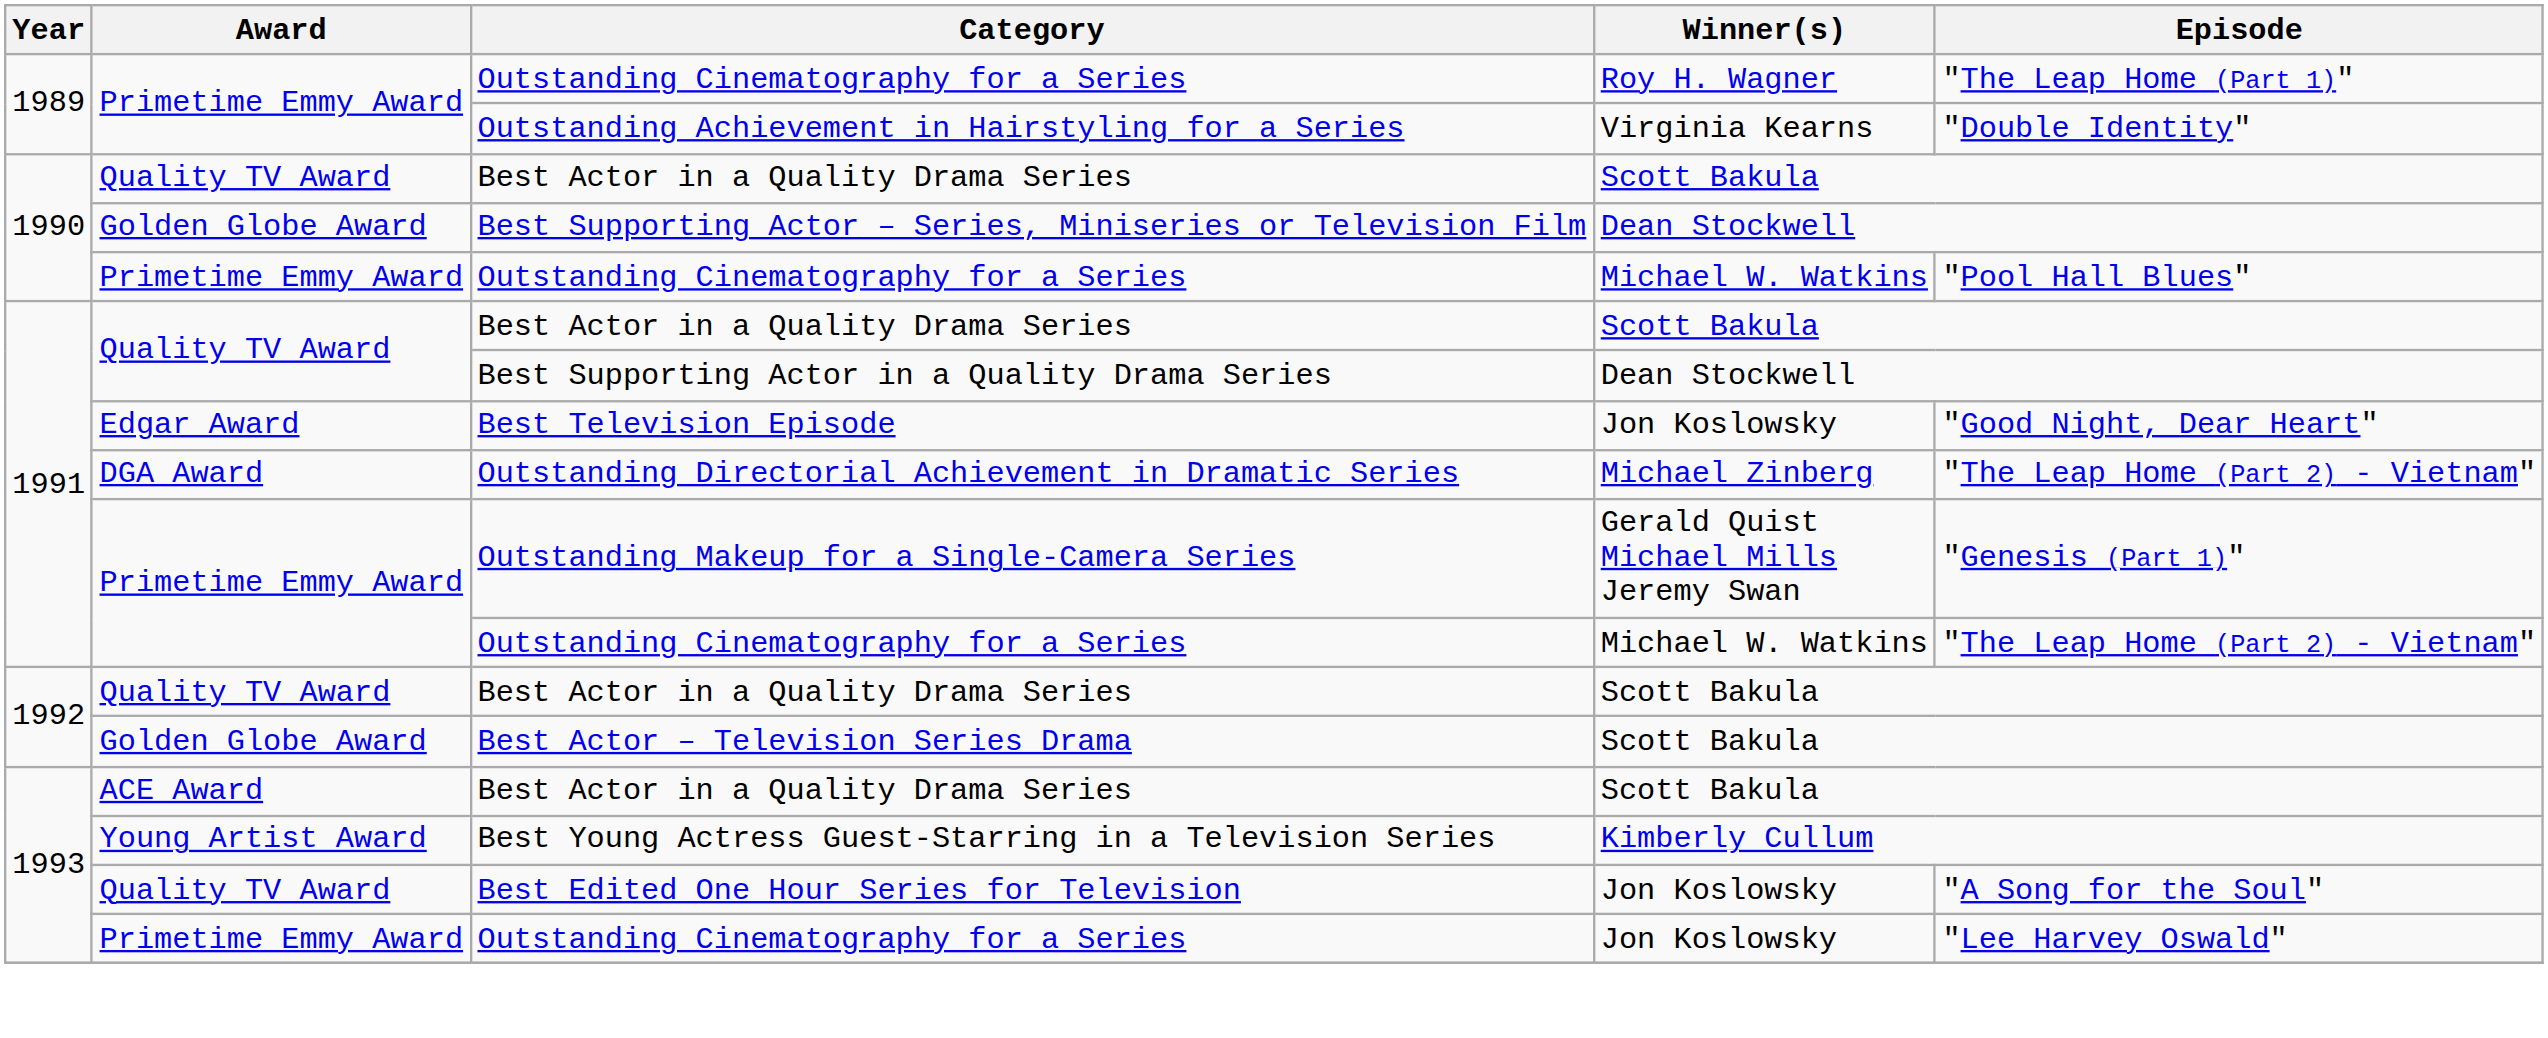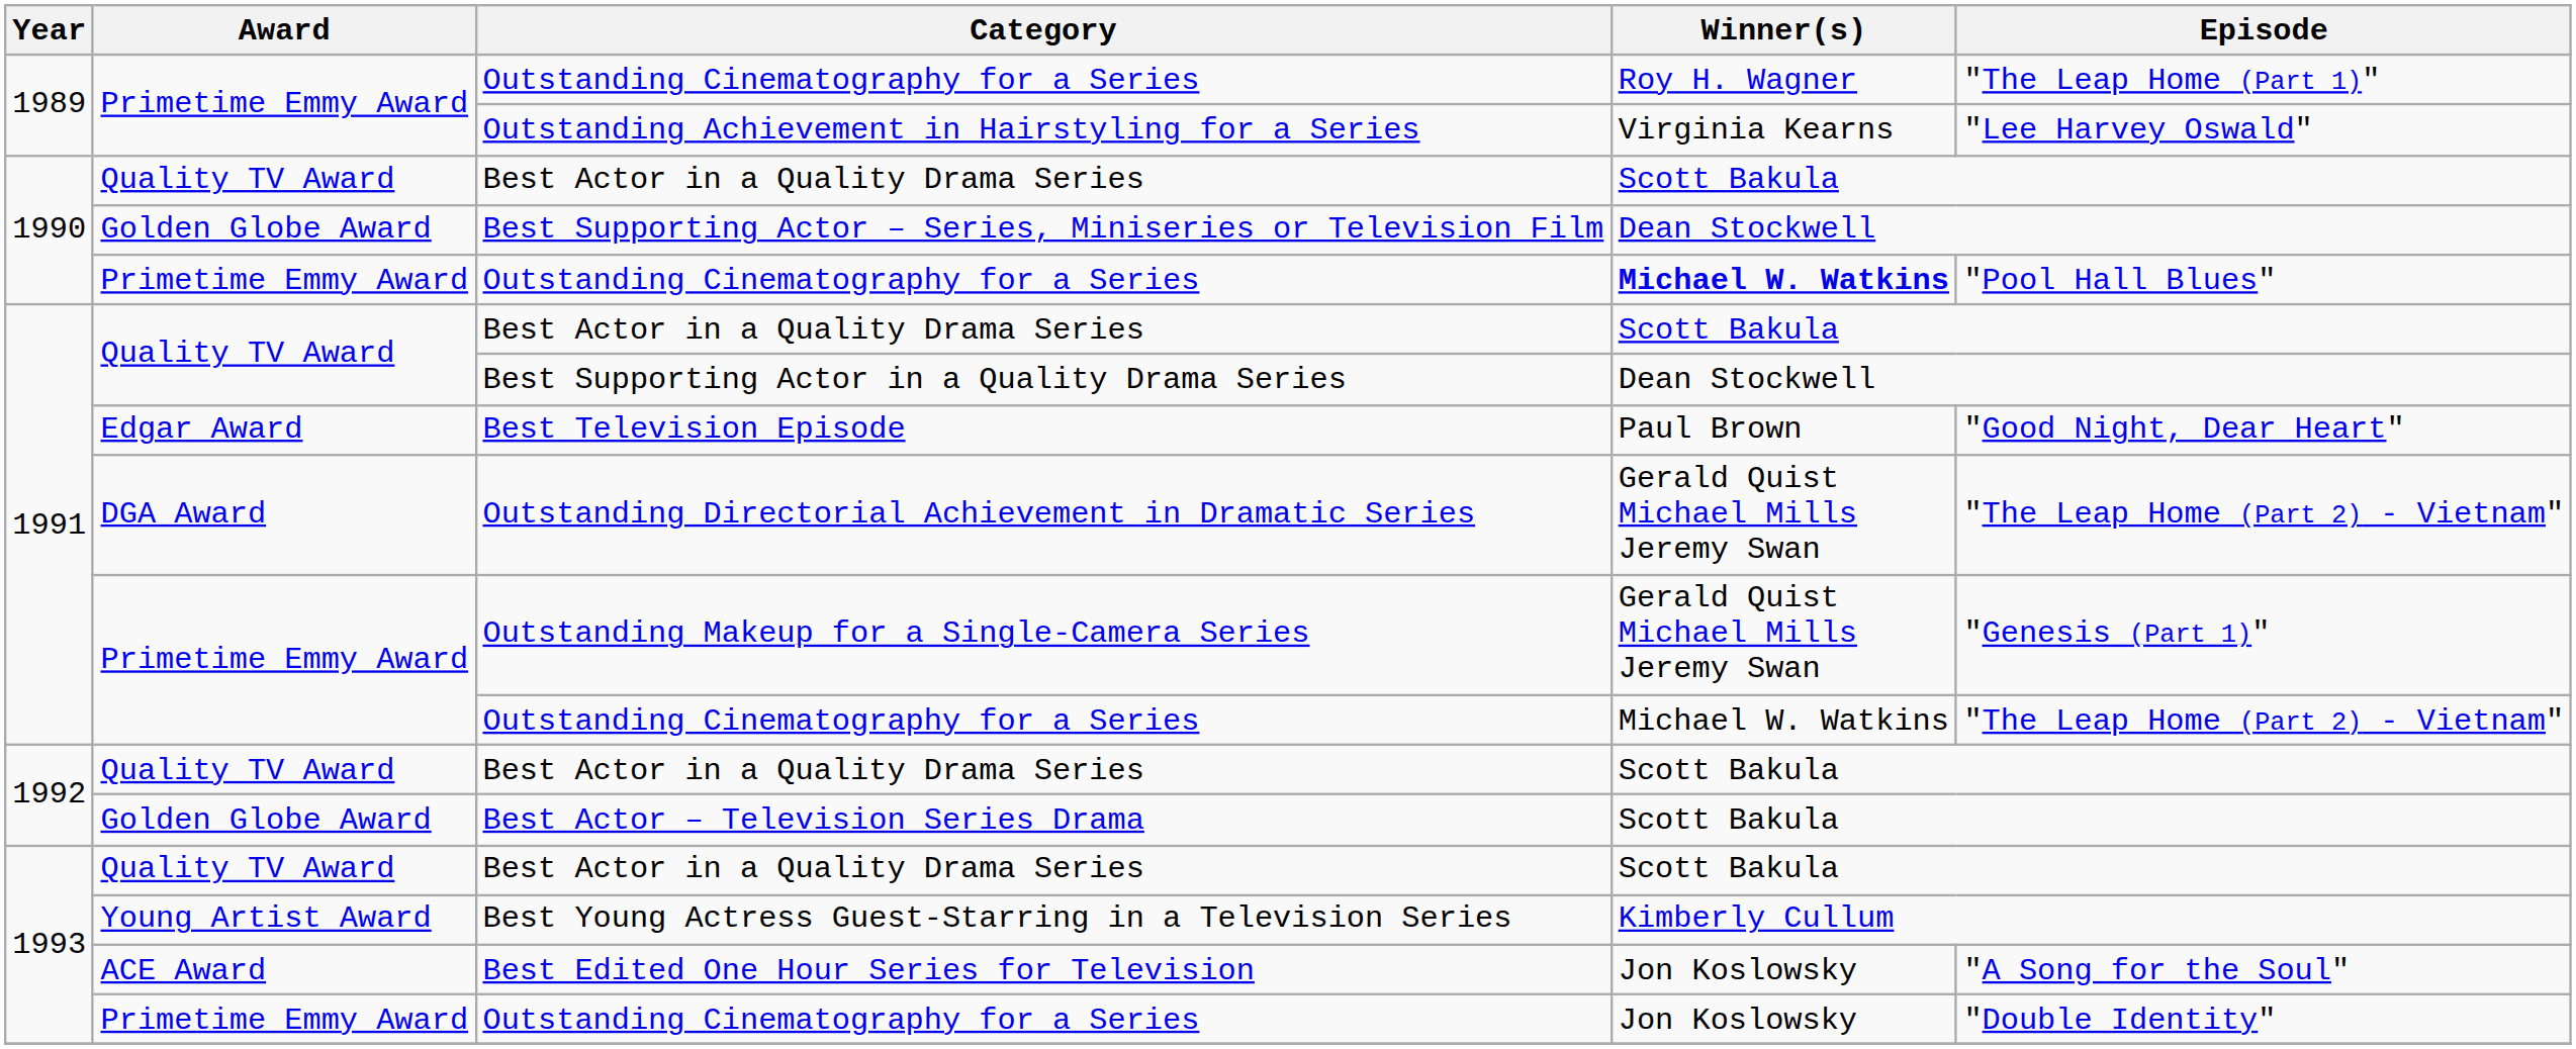Outstanding Achievement in Hairstyling for a Series | Episode: "Double Identity" -> "Lee Harvey Oswald"
1990 / Outstanding Cinematography for a Series | Winner(s): normal -> bold
Best Television Episode | Winner(s): Jon Koslowsky -> Paul Brown
Outstanding Directorial Achievement in Dramatic Series | Winner(s): Michael Zinberg -> Gerald Quist Michael Mills Jeremy Swan
1993 / Best Actor in a Quality Drama Series | Award: ACE Award -> Quality TV Award
Best Edited One Hour Series for Television | Award: Quality TV Award -> ACE Award
1993 / Outstanding Cinematography for a Series | Episode: "Lee Harvey Oswald" -> "Double Identity"
